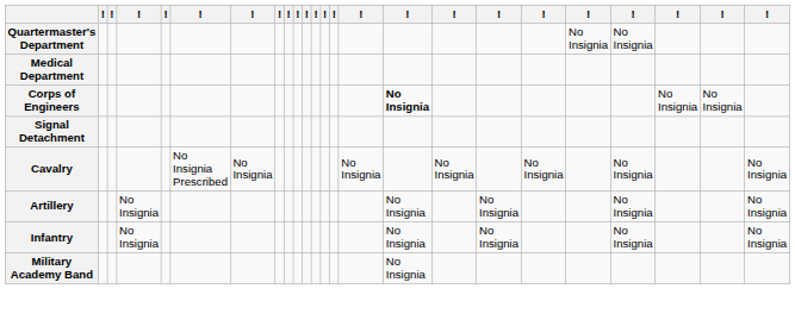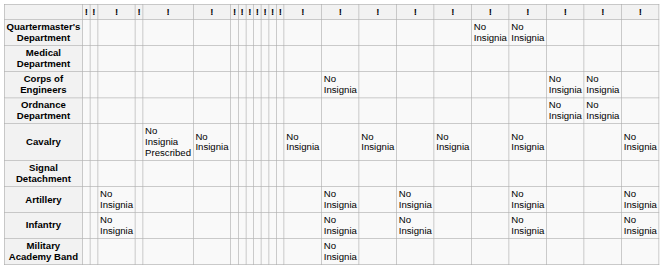Corps of Engineers | column 16: bold -> normal
+ row: Ordnance Department | No Insignia | No Insignia
rows swapped: Signal Detachment <-> Cavalry
